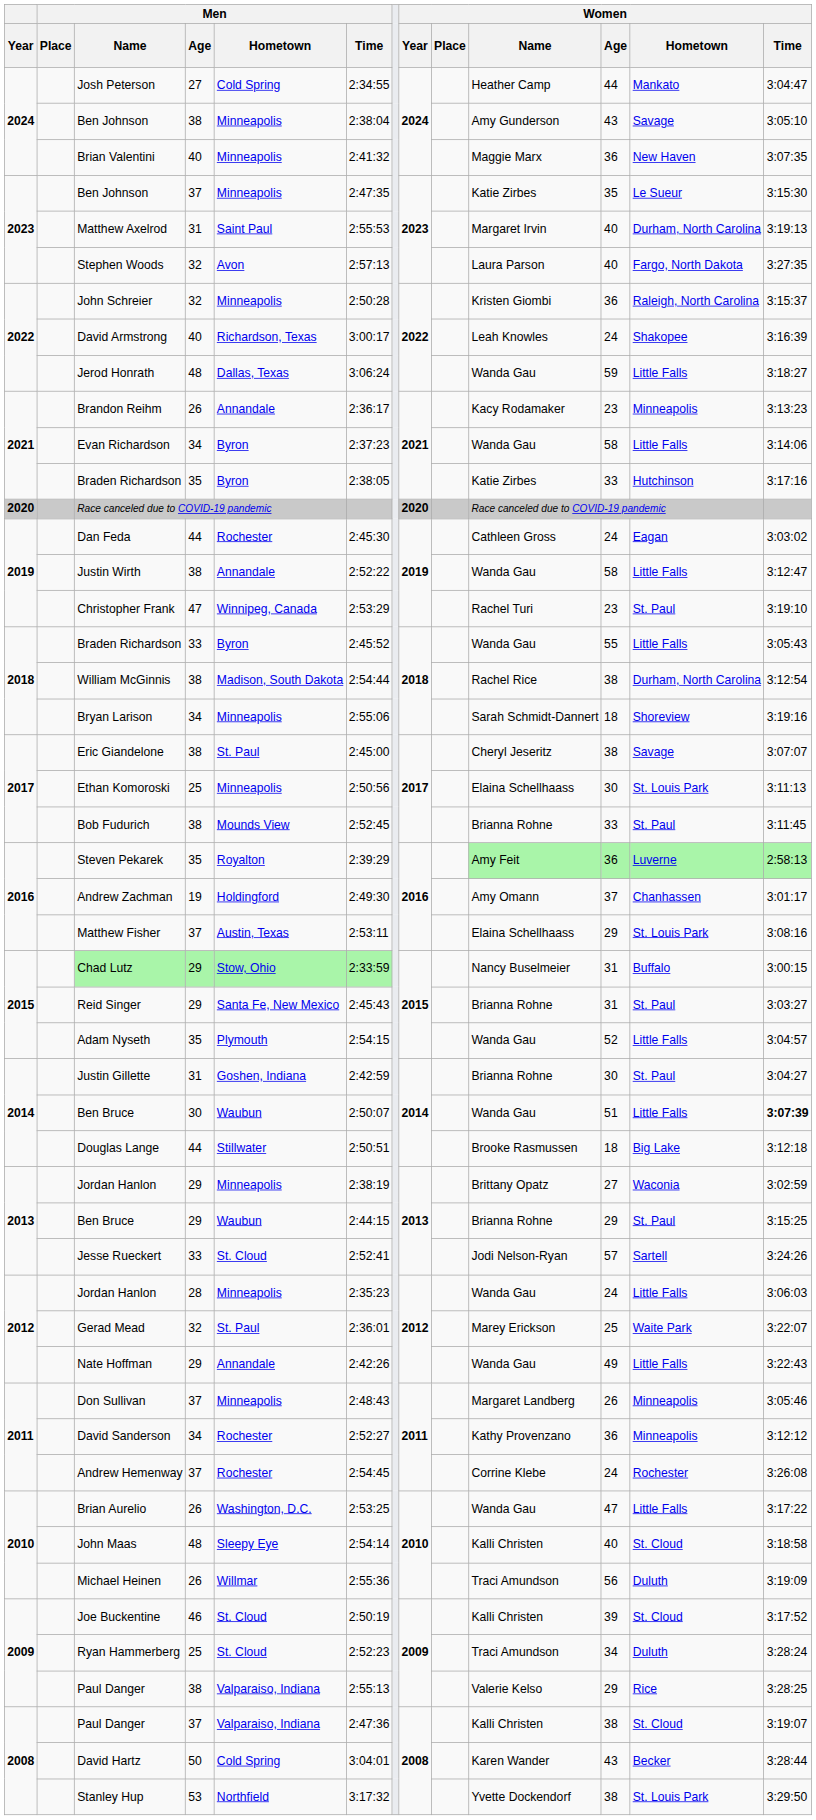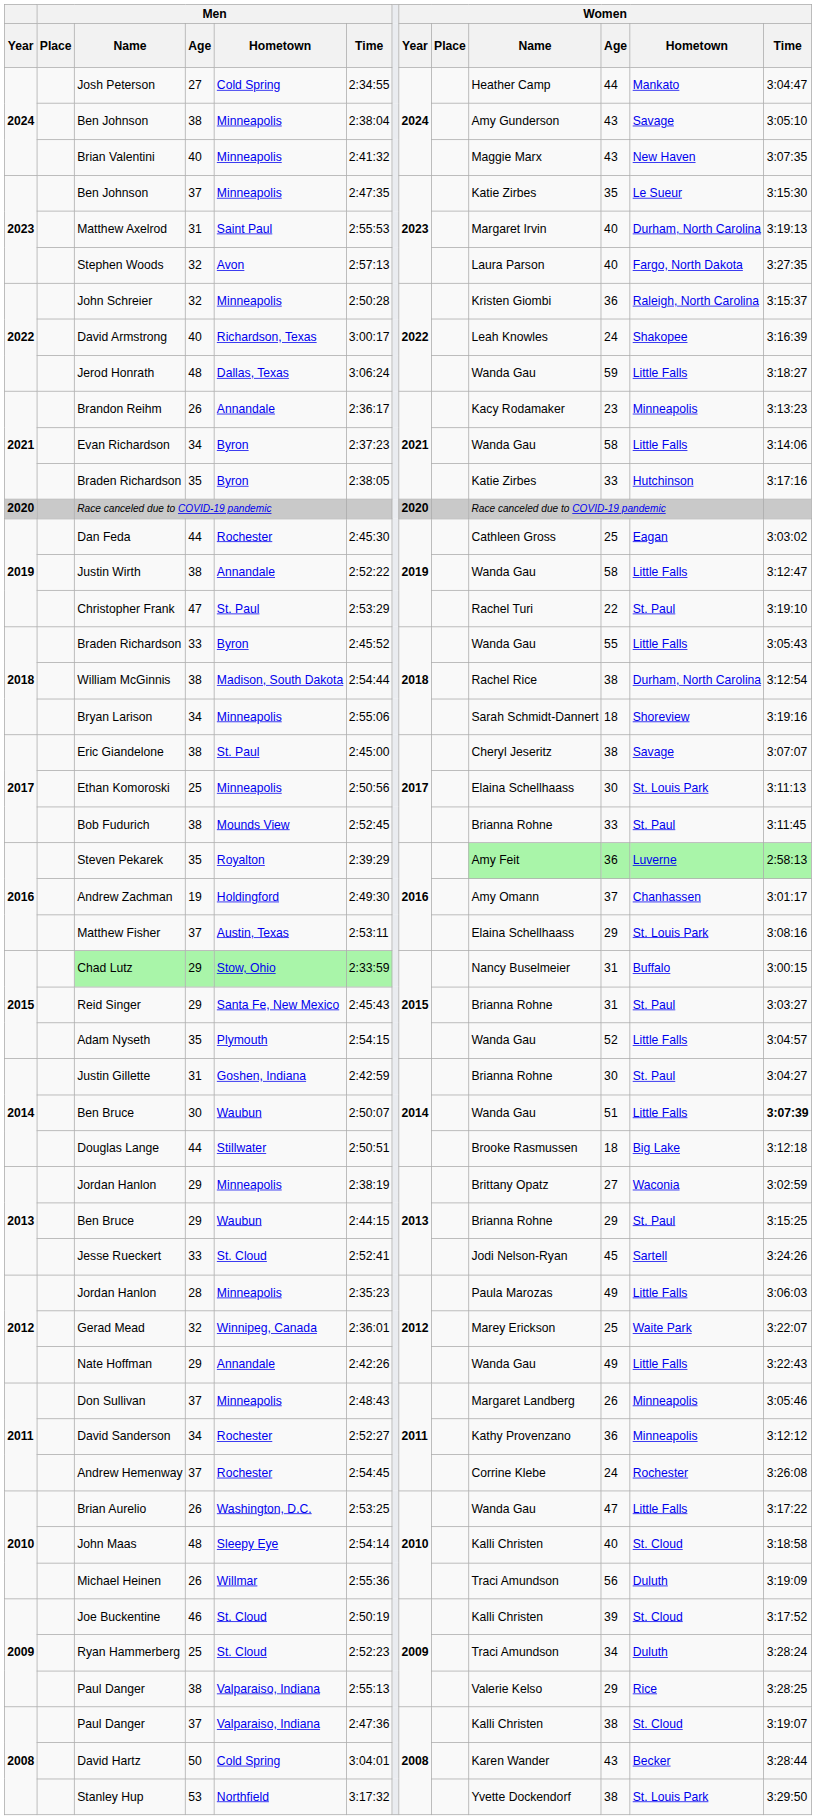Brian Valentini | Women / Age: 36 -> 43
Dan Feda | Women / Age: 24 -> 25
Christopher Frank | Men / Hometown: Winnipeg, Canada -> St. Paul
Christopher Frank | Women / Age: 23 -> 22
Jesse Rueckert | Women / Age: 57 -> 45
Jordan Hanlon / 28 | Women / Name: Wanda Gau -> Paula Marozas
Jordan Hanlon / 28 | Women / Age: 24 -> 49
Gerad Mead | Men / Hometown: St. Paul -> Winnipeg, Canada
